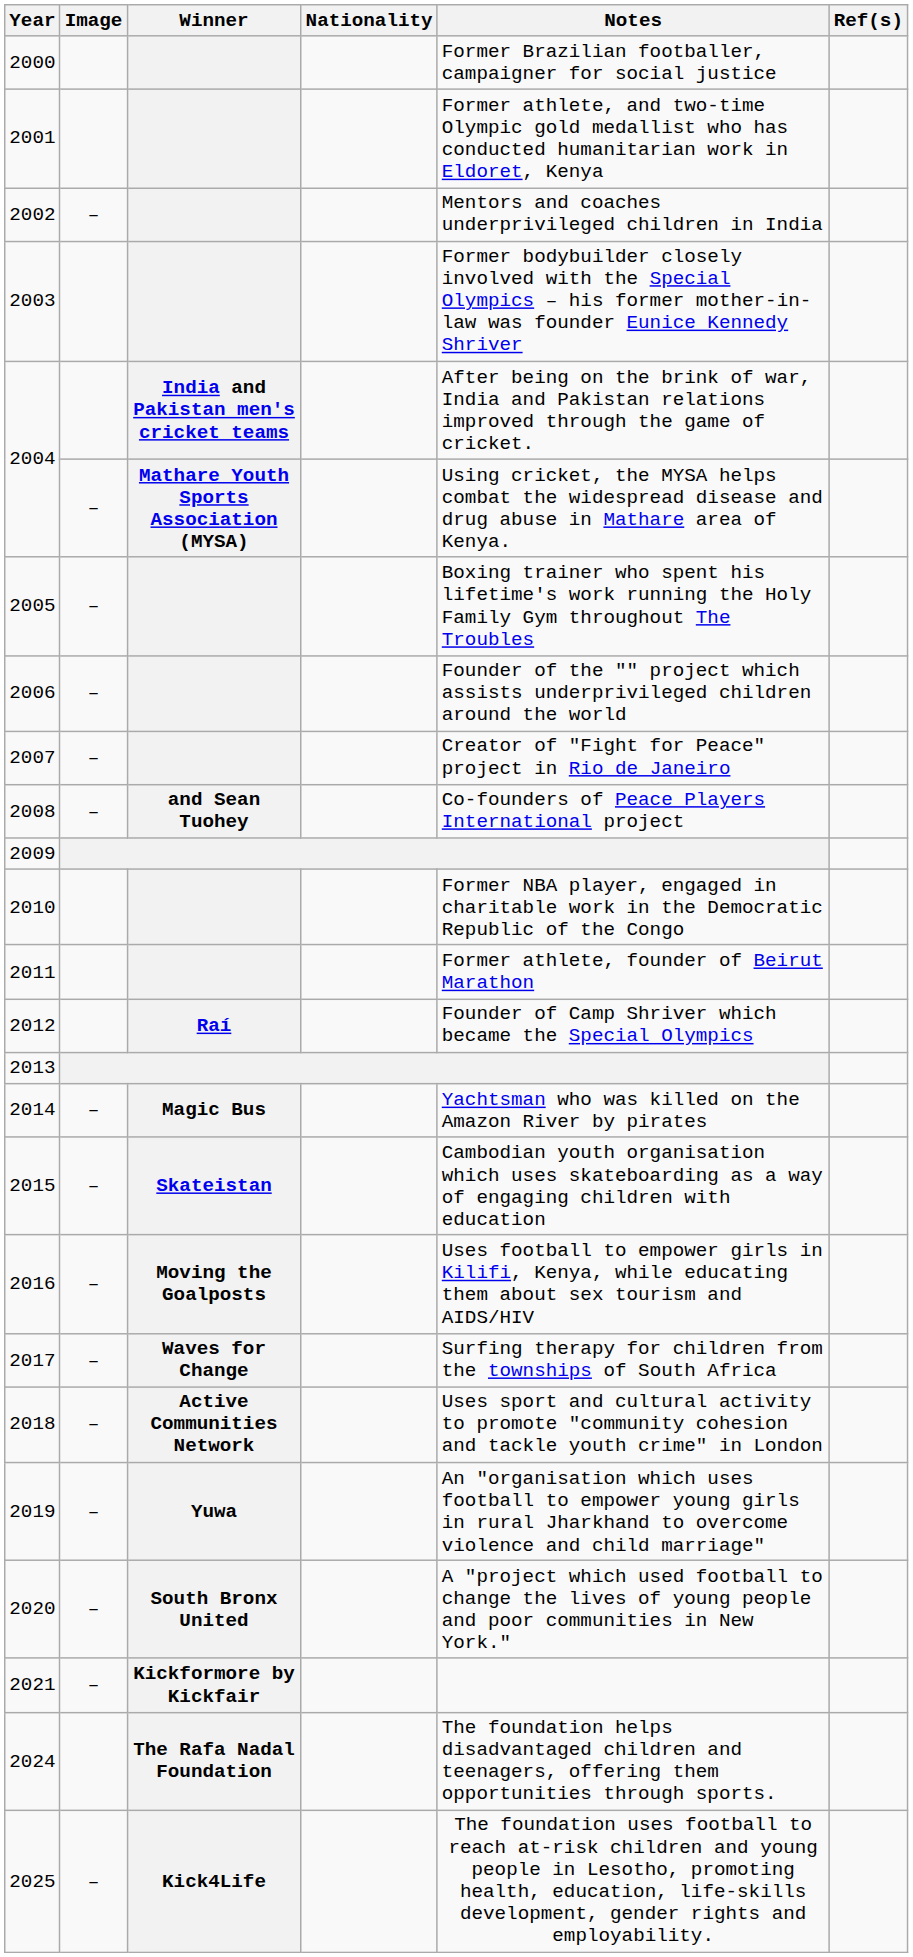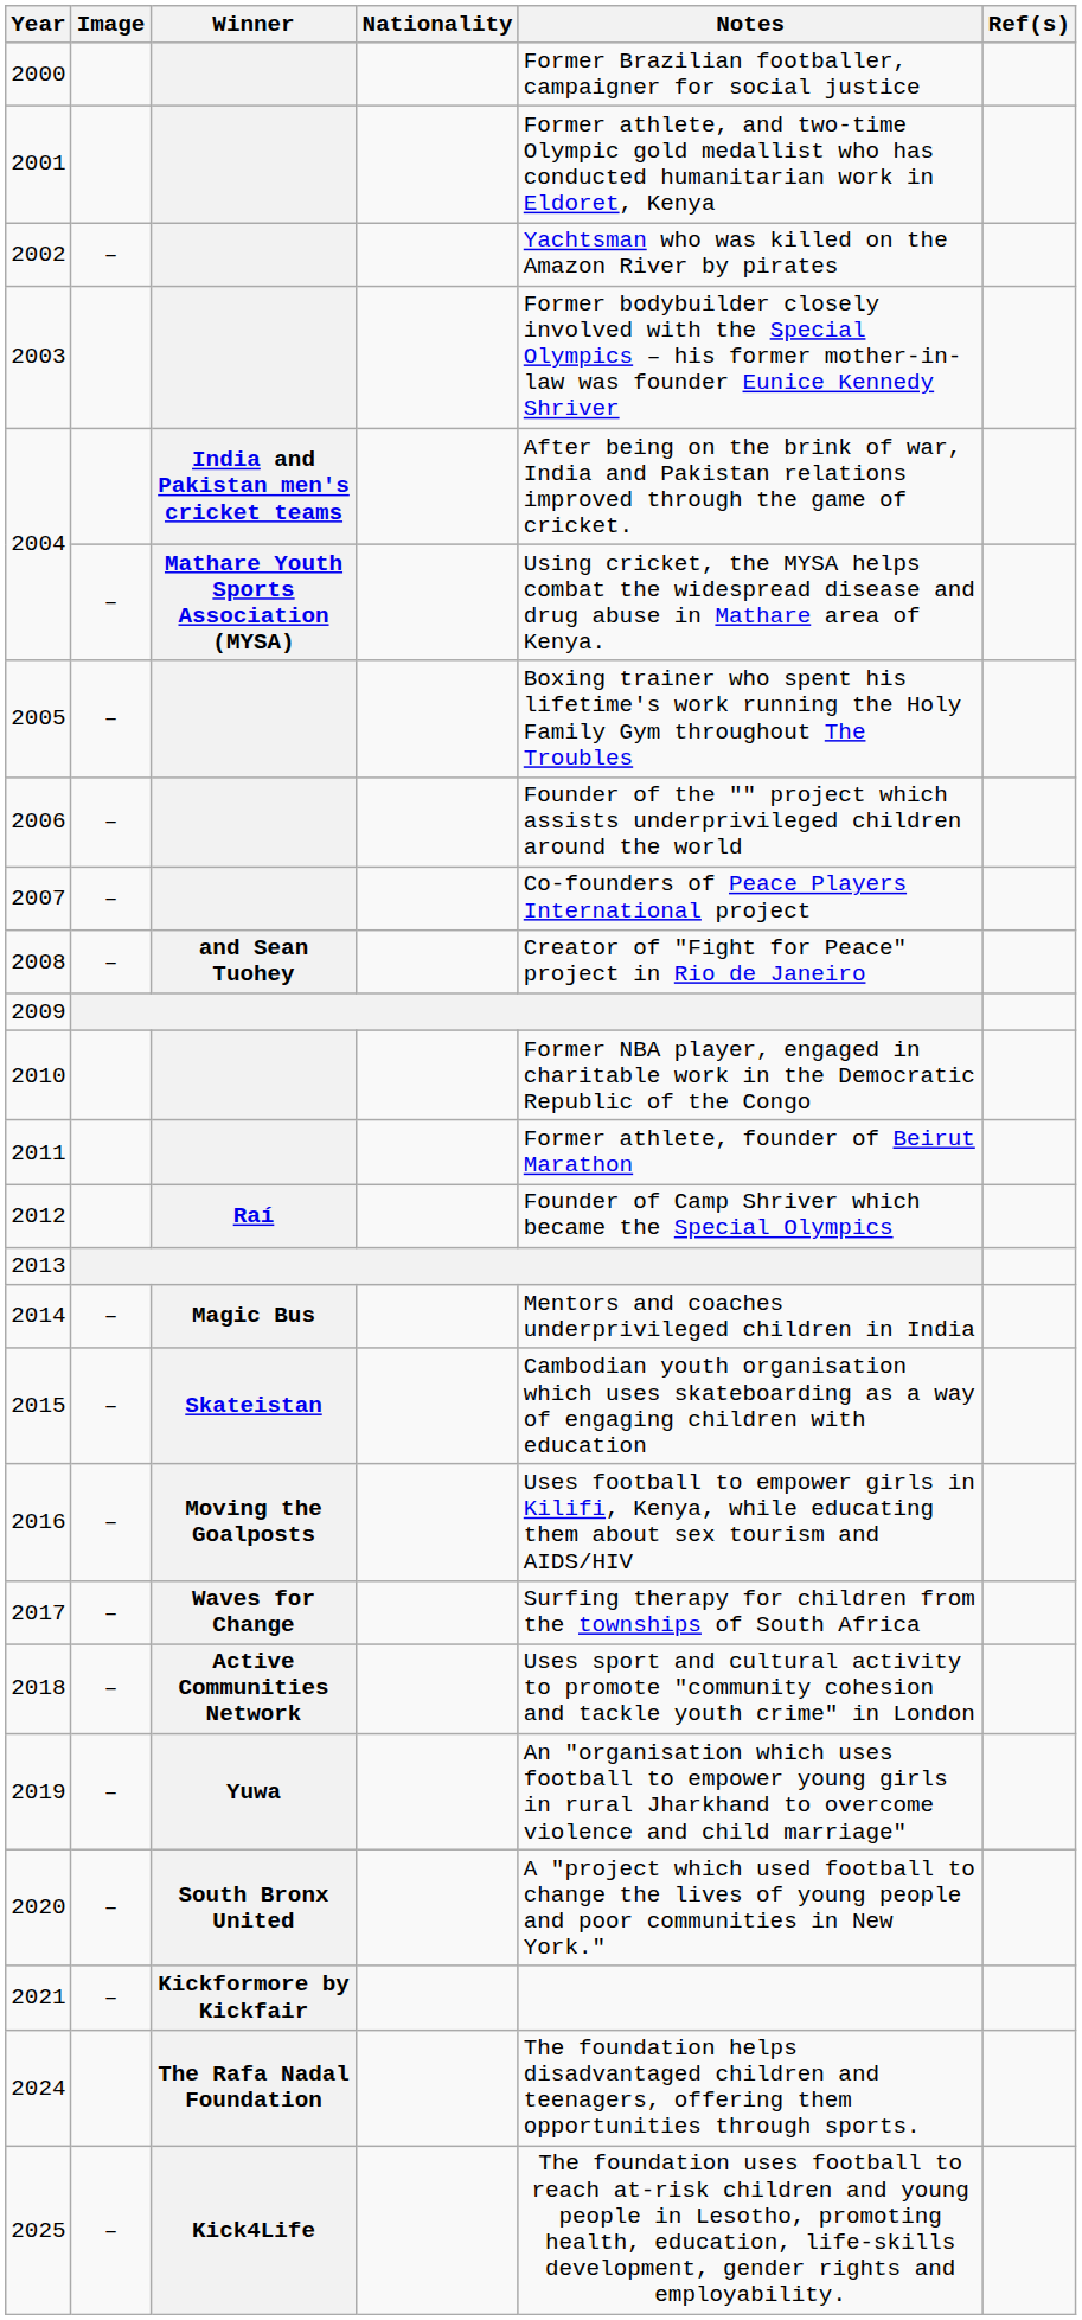2002 | Notes: Mentors and coaches underprivileged children in India -> Yachtsman who was killed on the Amazon River by pirates
2007 | Notes: Creator of "Fight for Peace" project in Rio de Janeiro -> Co-founders of Peace Players International project
2008 | Notes: Co-founders of Peace Players International project -> Creator of "Fight for Peace" project in Rio de Janeiro
2014 | Notes: Yachtsman who was killed on the Amazon River by pirates -> Mentors and coaches underprivileged children in India
